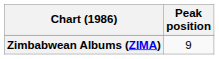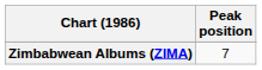Zimbabwean Albums (ZIMA) | Peak position: 9 -> 7
